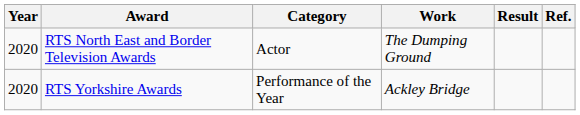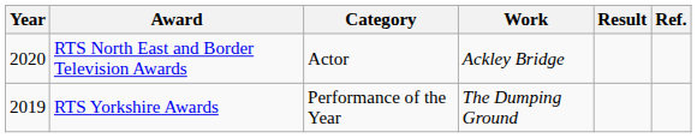RTS North East and Border Television Awards | Work: The Dumping Ground -> Ackley Bridge
RTS Yorkshire Awards | Year: 2020 -> 2019
RTS Yorkshire Awards | Work: Ackley Bridge -> The Dumping Ground
